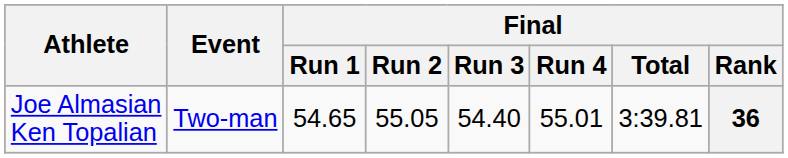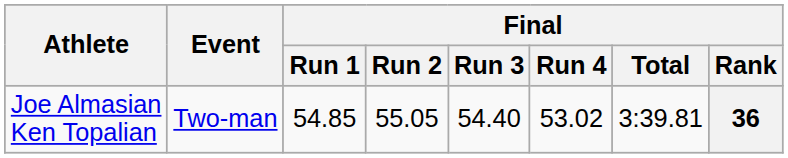Joe Almasian Ken Topalian | Final / Run 1: 54.65 -> 54.85
Joe Almasian Ken Topalian | Final / Run 4: 55.01 -> 53.02
